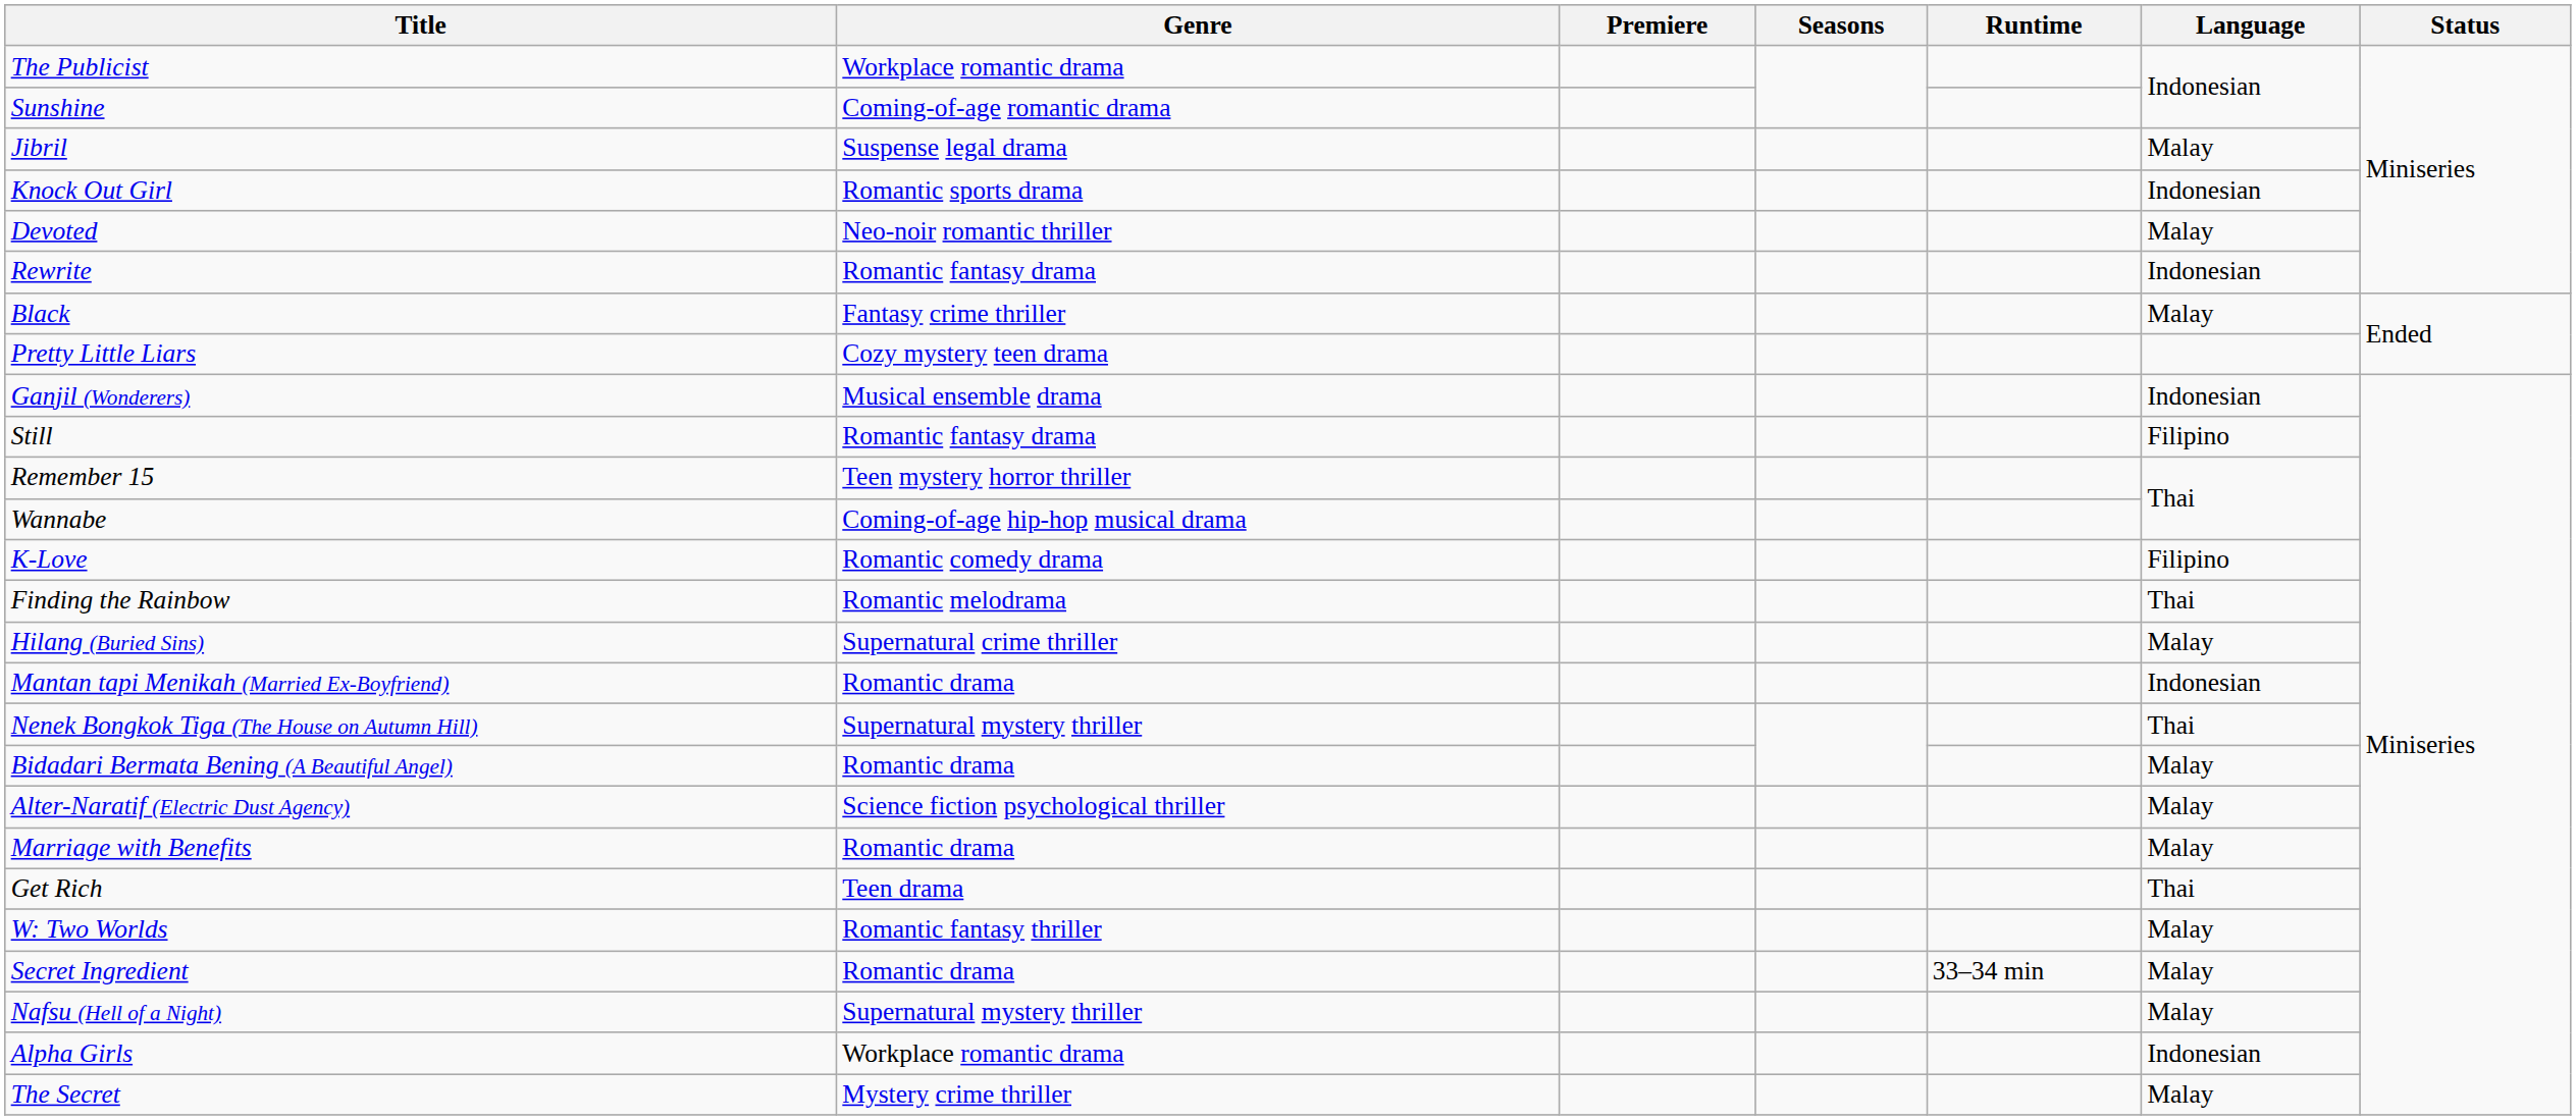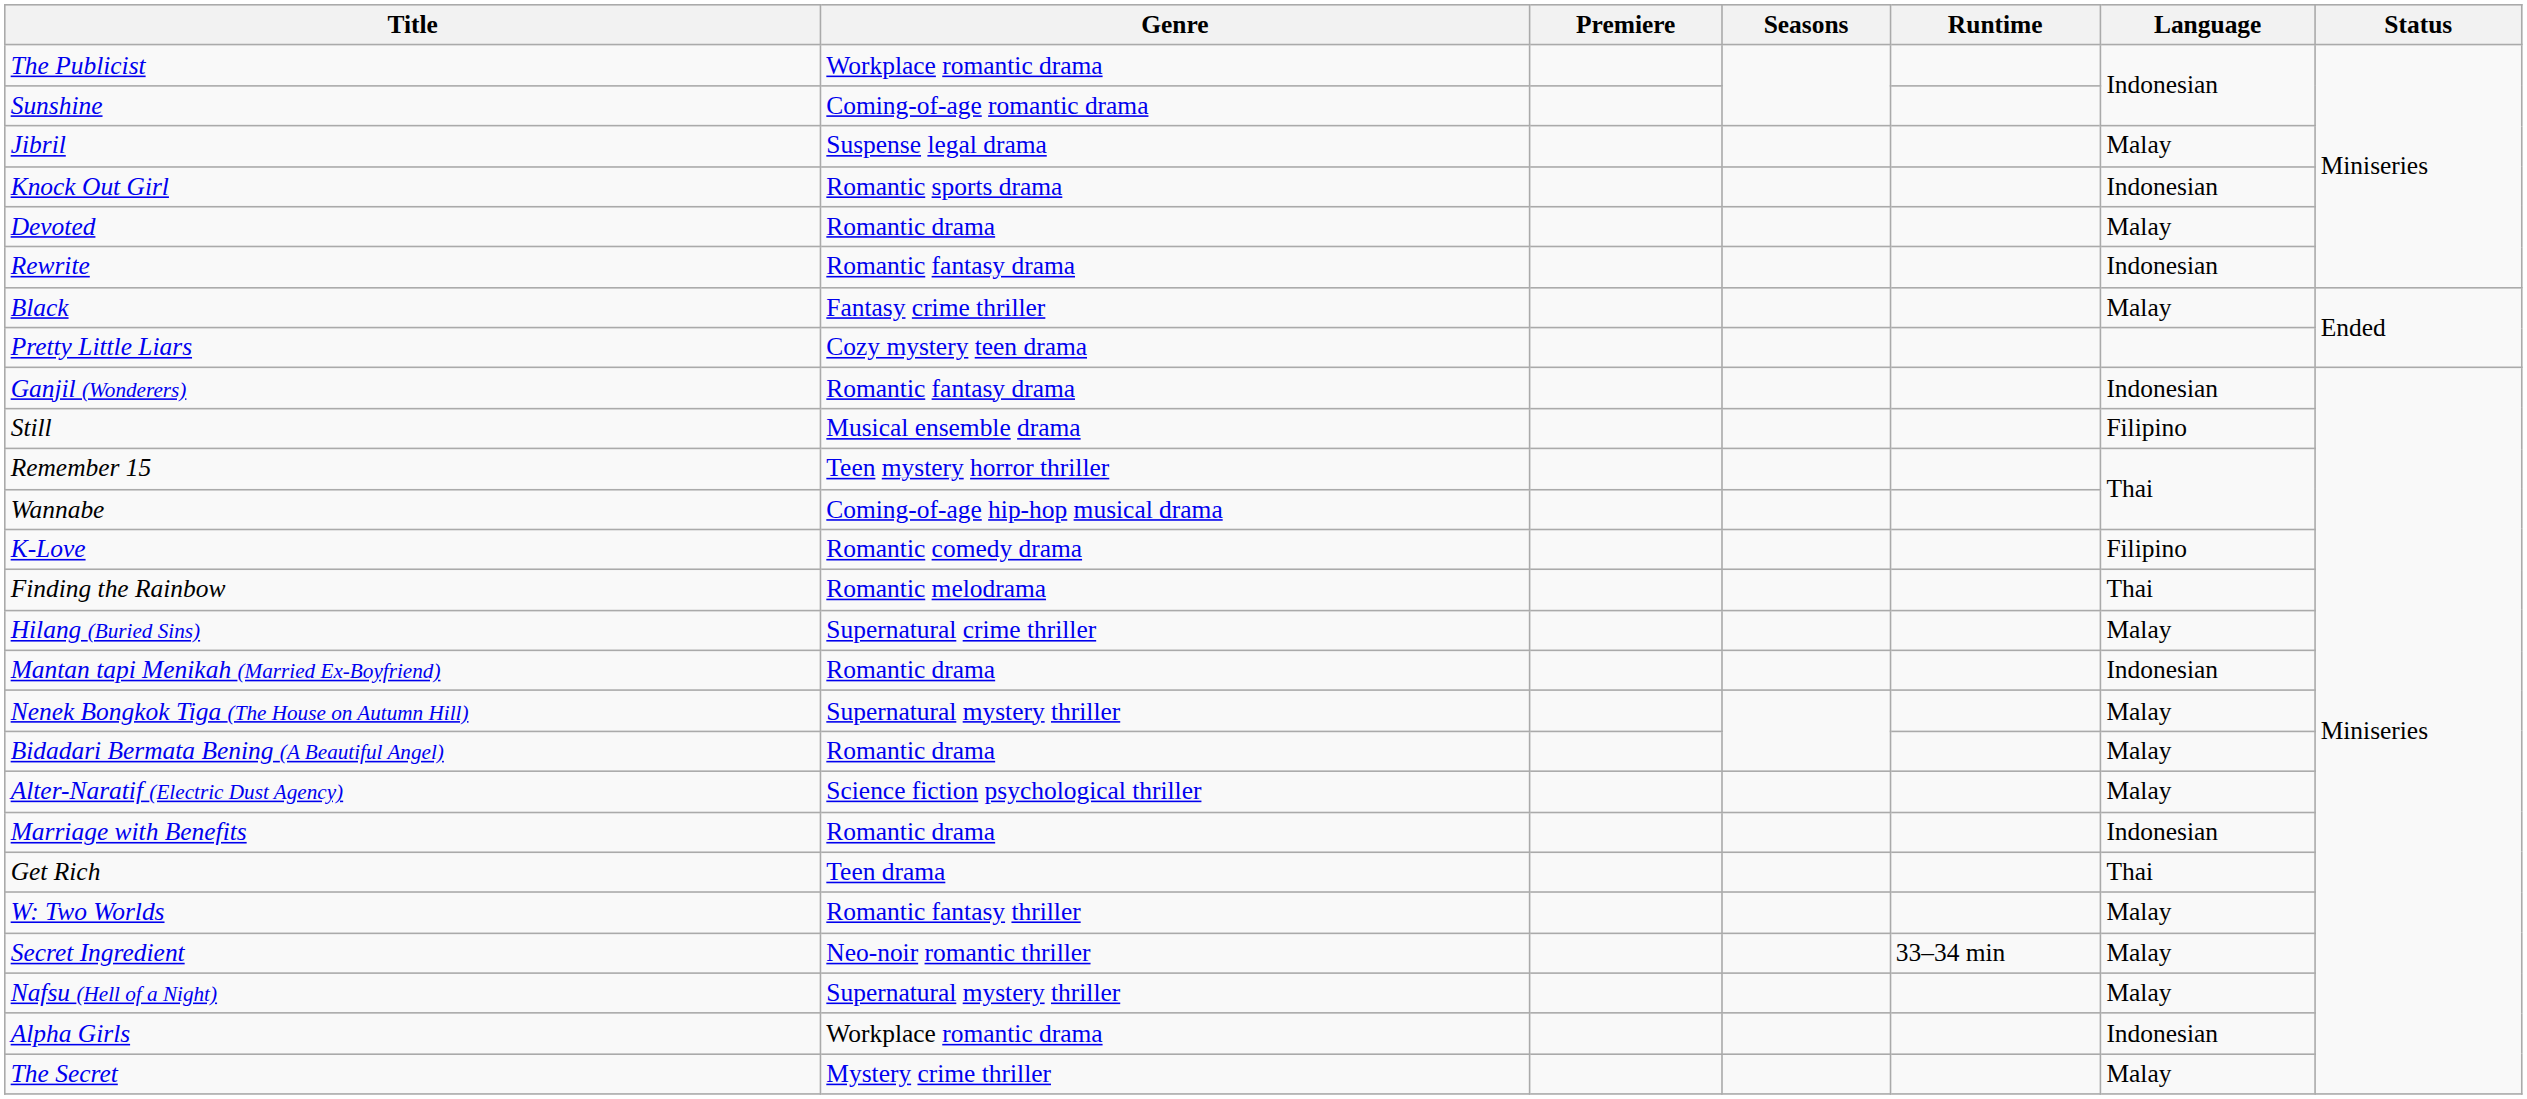Devoted | Genre: Neo-noir romantic thriller -> Romantic drama
Ganjil (Wonderers) | Genre: Musical ensemble drama -> Romantic fantasy drama
Still | Genre: Romantic fantasy drama -> Musical ensemble drama
Nenek Bongkok Tiga (The House on Autumn Hill) | Language: Thai -> Malay
Marriage with Benefits | Language: Malay -> Indonesian
Secret Ingredient | Genre: Romantic drama -> Neo-noir romantic thriller
